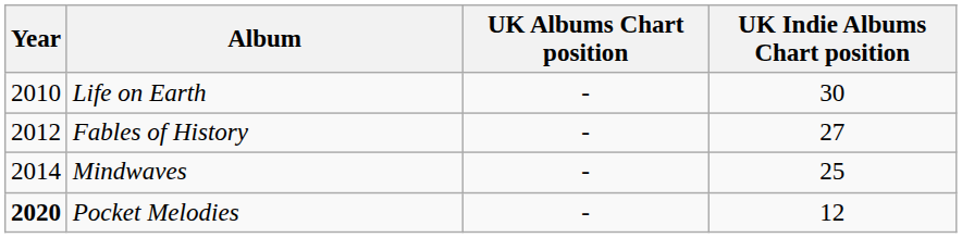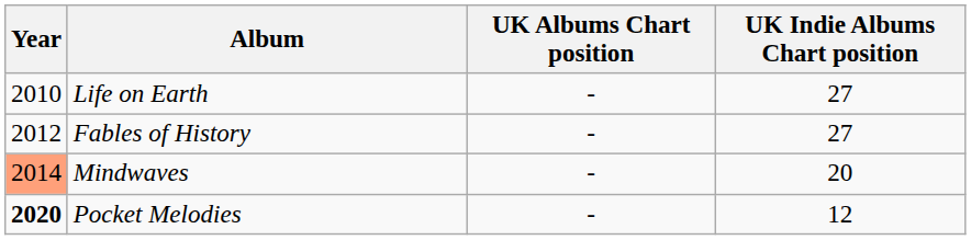Life on Earth | UK Indie Albums Chart position: 30 -> 27
Mindwaves | Year: no background -> lightsalmon background
Mindwaves | UK Indie Albums Chart position: 25 -> 20
